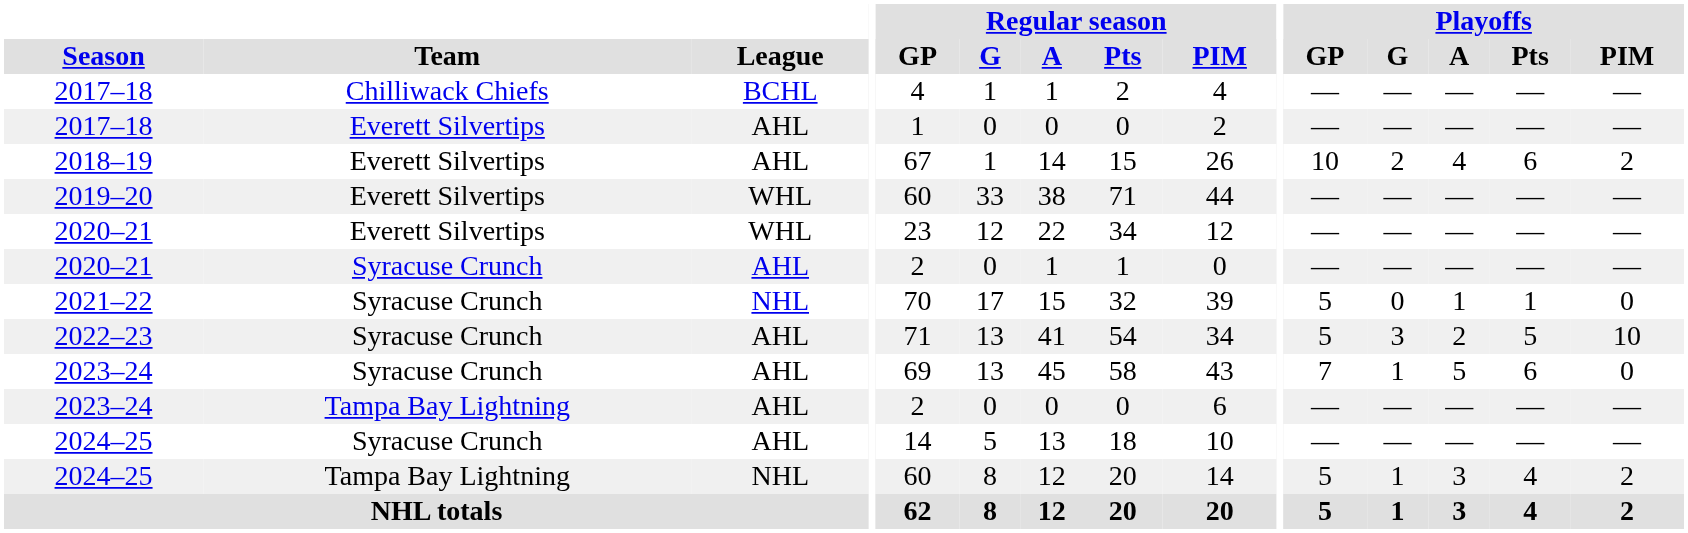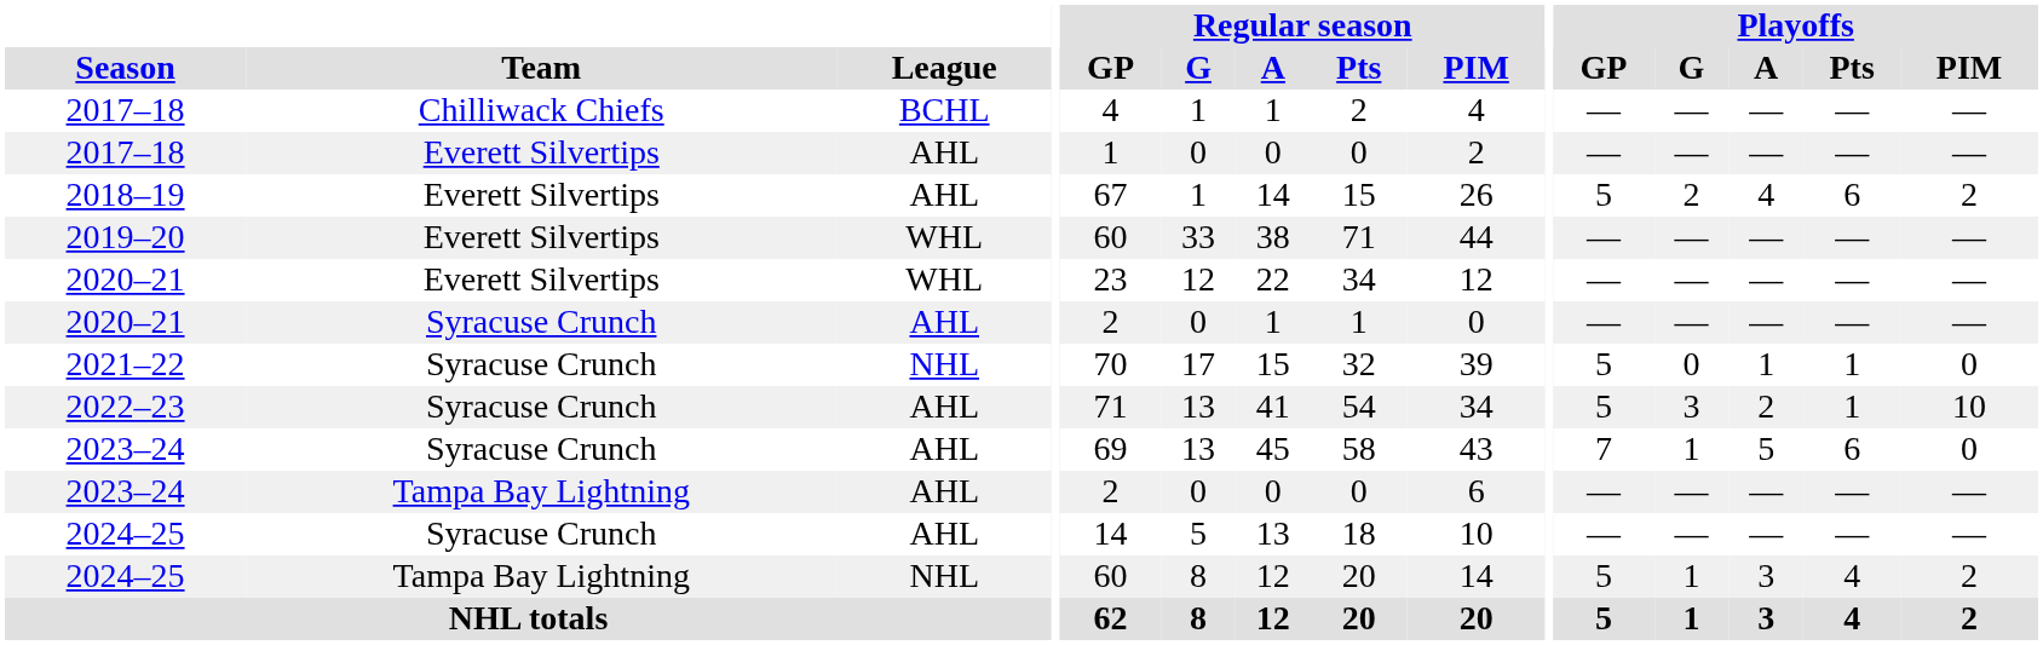2018–19 | Playoffs / GP: 10 -> 5
2022–23 | Playoffs / Pts: 5 -> 1
